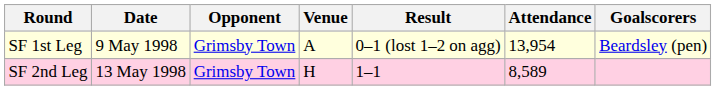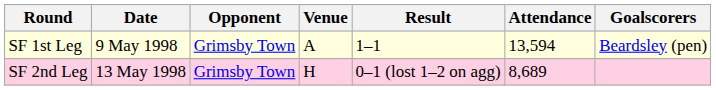SF 1st Leg | Result: 0–1 (lost 1–2 on agg) -> 1–1
SF 1st Leg | Attendance: 13,954 -> 13,594
SF 2nd Leg | Result: 1–1 -> 0–1 (lost 1–2 on agg)
SF 2nd Leg | Attendance: 8,589 -> 8,689
